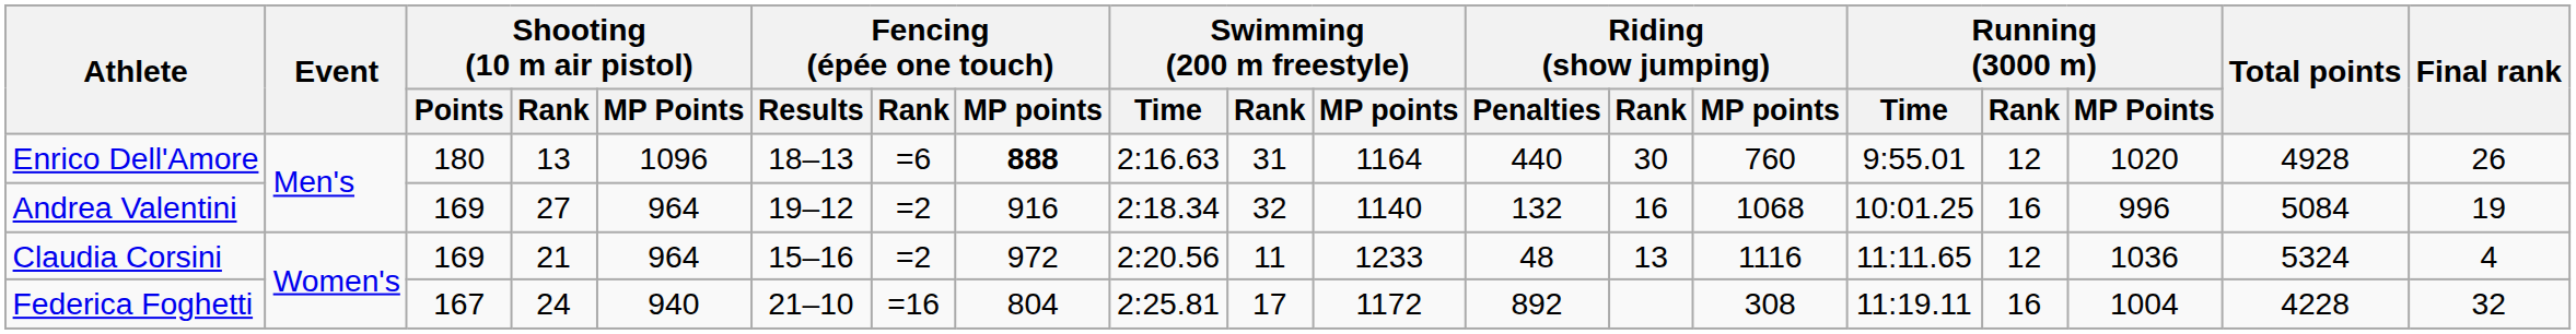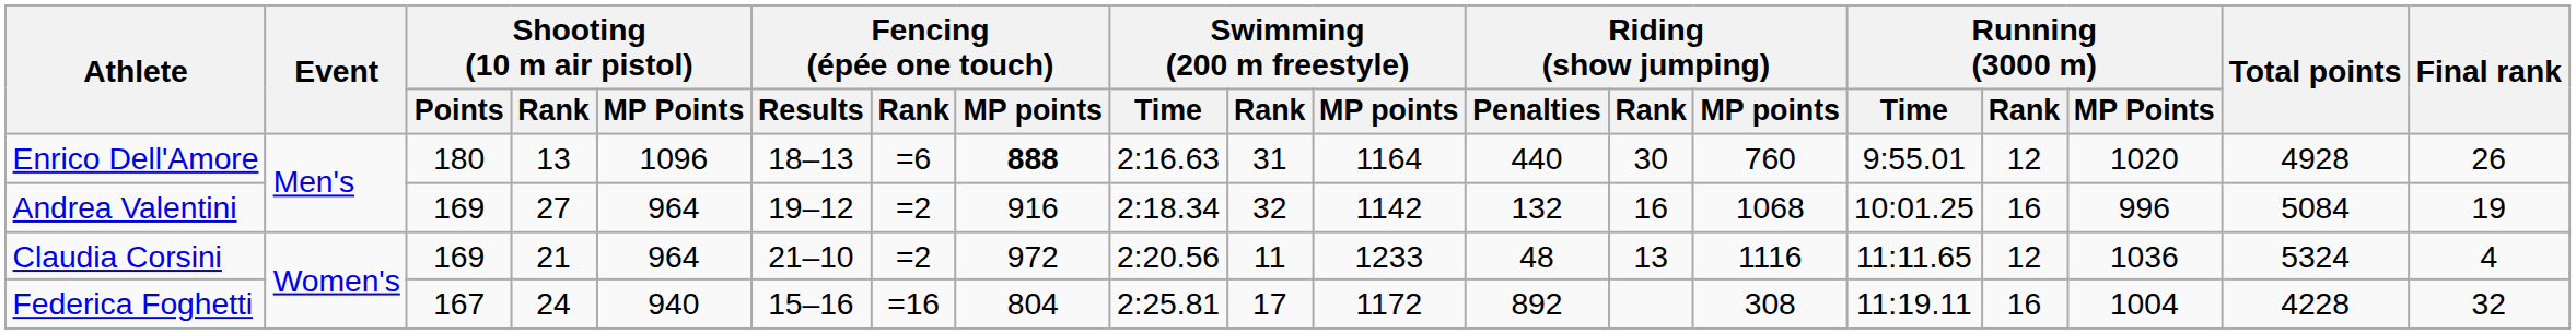Andrea Valentini | Swimming (200 m freestyle) / MP points: 1140 -> 1142
Claudia Corsini | Fencing (épée one touch) / Results: 15–16 -> 21–10
Federica Foghetti | Fencing (épée one touch) / Results: 21–10 -> 15–16
